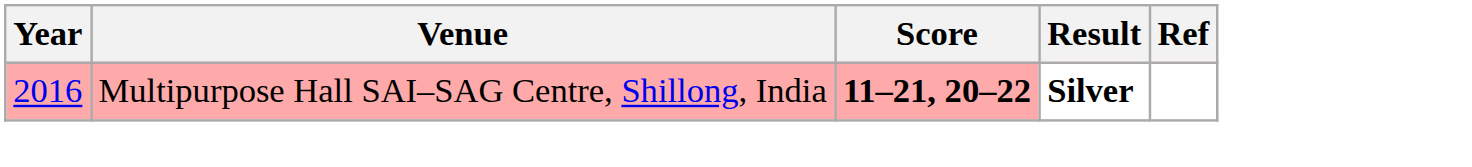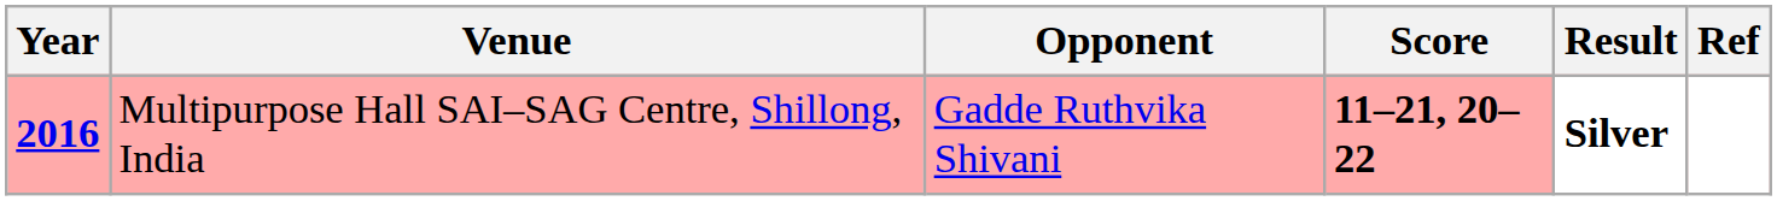+ column: Opponent | Gadde Ruthvika Shivani
Multipurpose Hall SAI–SAG Centre, Shillong, India | Year: normal -> bold
